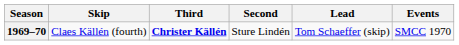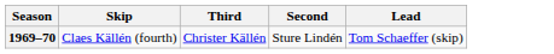- column: Events | SMCC 1970
1969–70 | Third: bold -> normal
